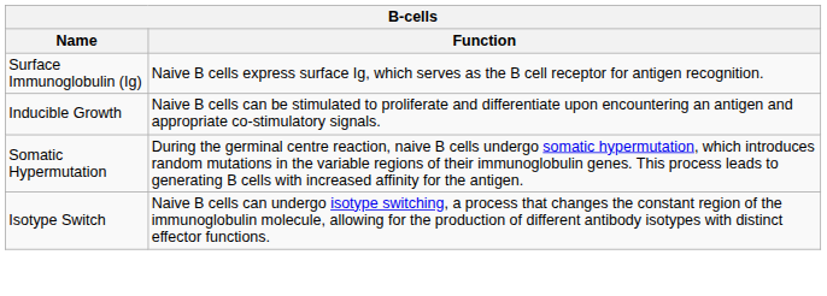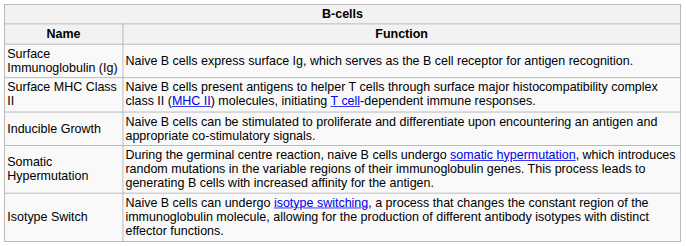+ row: Surface MHC Class II | Naive B cells present antigens to helper T cells through surface major histocompatibility complex class II (MHC II) molecules, initiating T cell-dependent immune responses.
